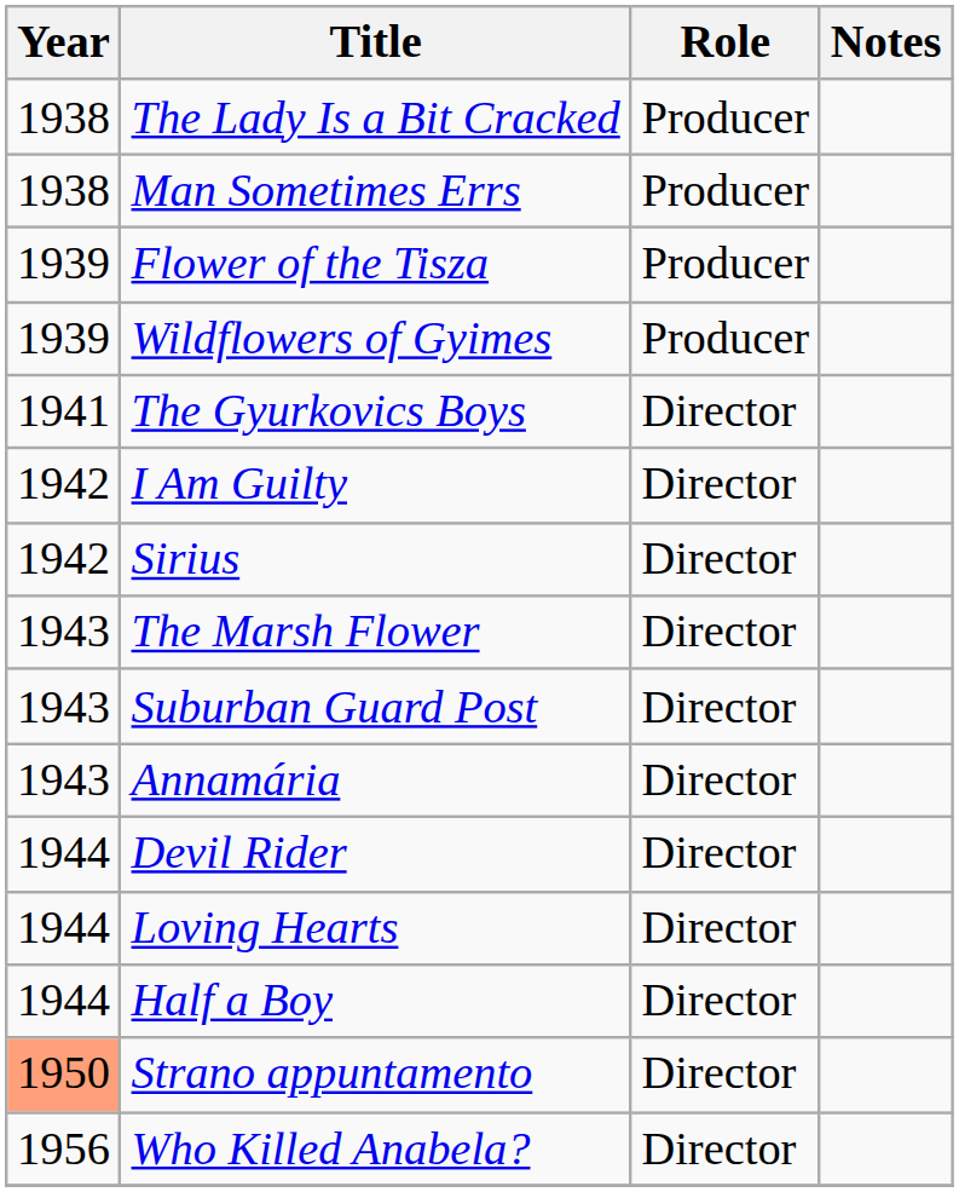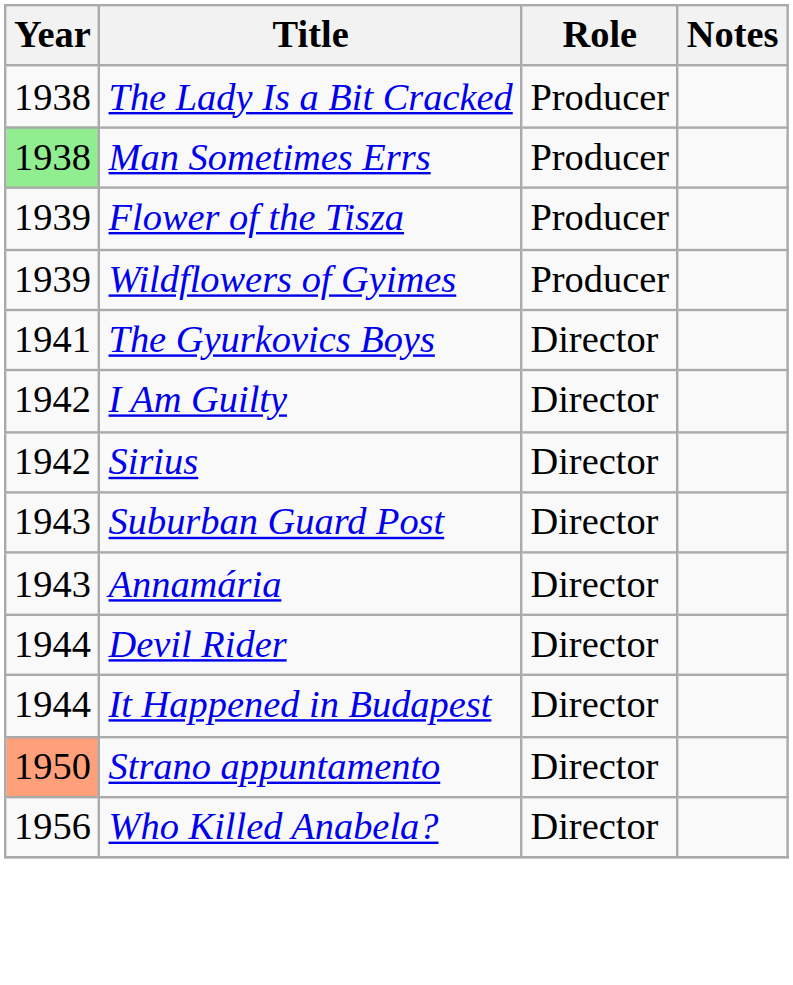Man Sometimes Errs | Year: no background -> lightgreen background
- row: 1943 | The Marsh Flower | Director
- row: 1944 | Loving Hearts | Director
+ row: 1944 | It Happened in Budapest | Director
- row: 1944 | Half a Boy | Director
